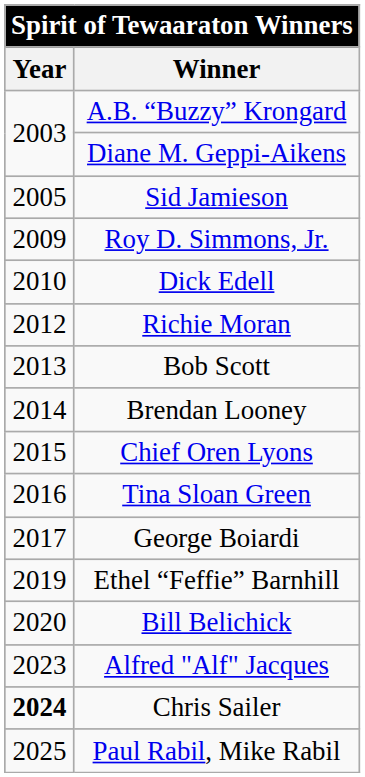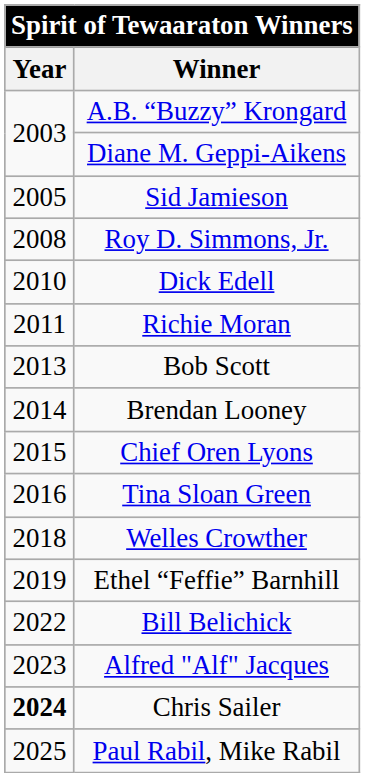Roy D. Simmons, Jr. | Year: 2009 -> 2008
Richie Moran | Year: 2012 -> 2011
- row: 2017 | George Boiardi
+ row: 2018 | Welles Crowther
Bill Belichick | Year: 2020 -> 2022
